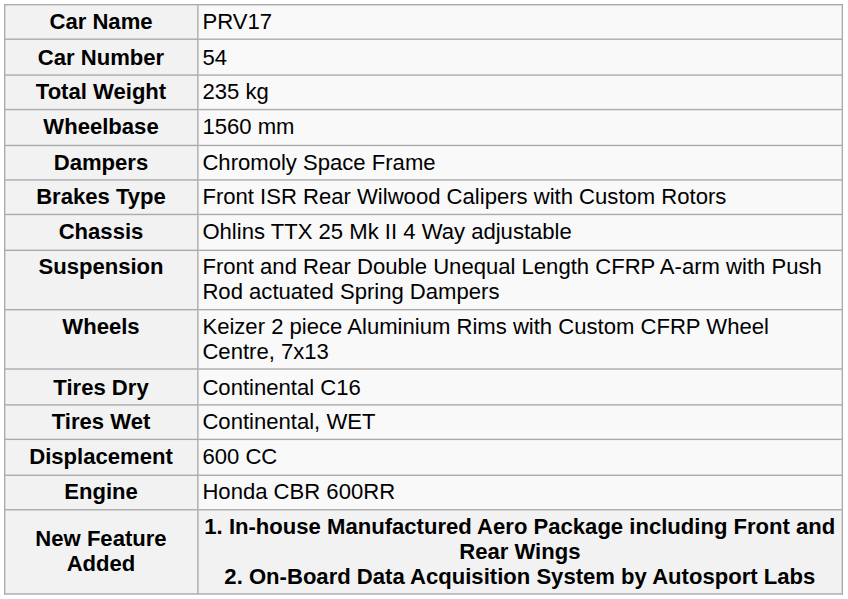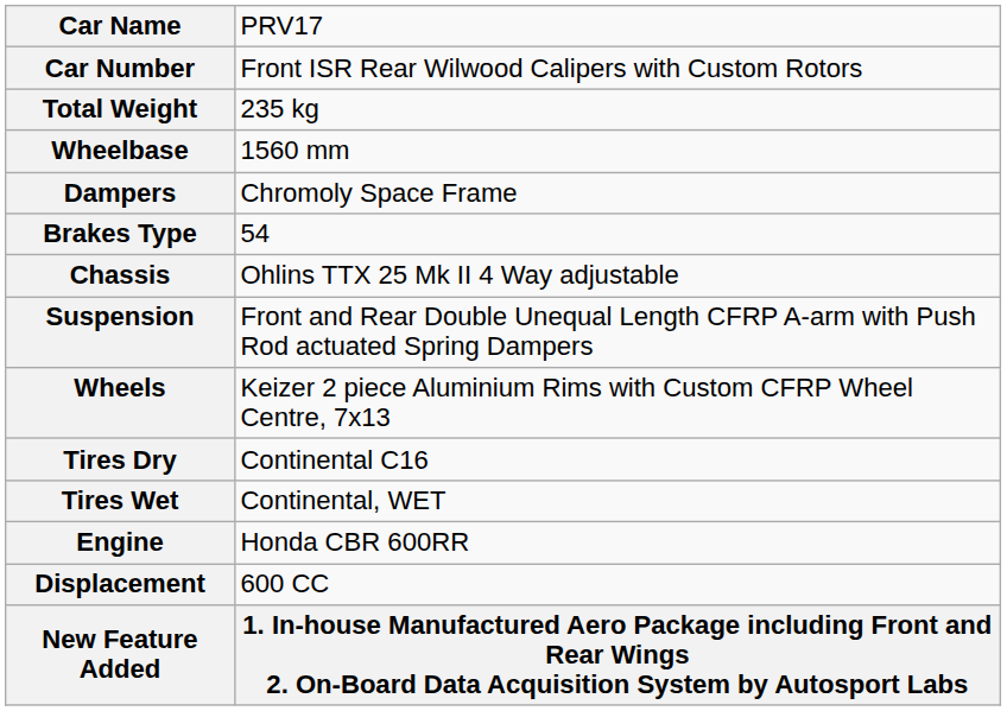Car Number | column 2: 54 -> Front ISR Rear Wilwood Calipers with Custom Rotors
Brakes Type | column 2: Front ISR Rear Wilwood Calipers with Custom Rotors -> 54
rows swapped: Engine <-> Displacement
